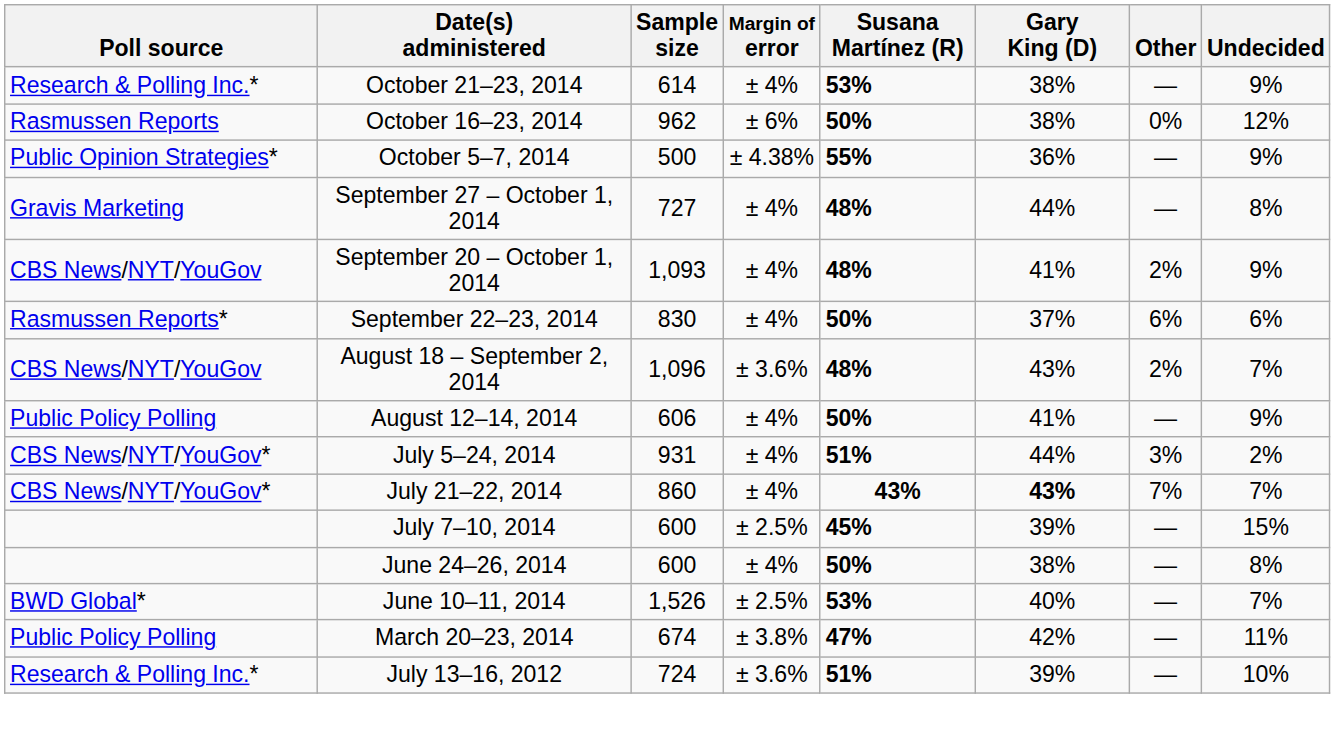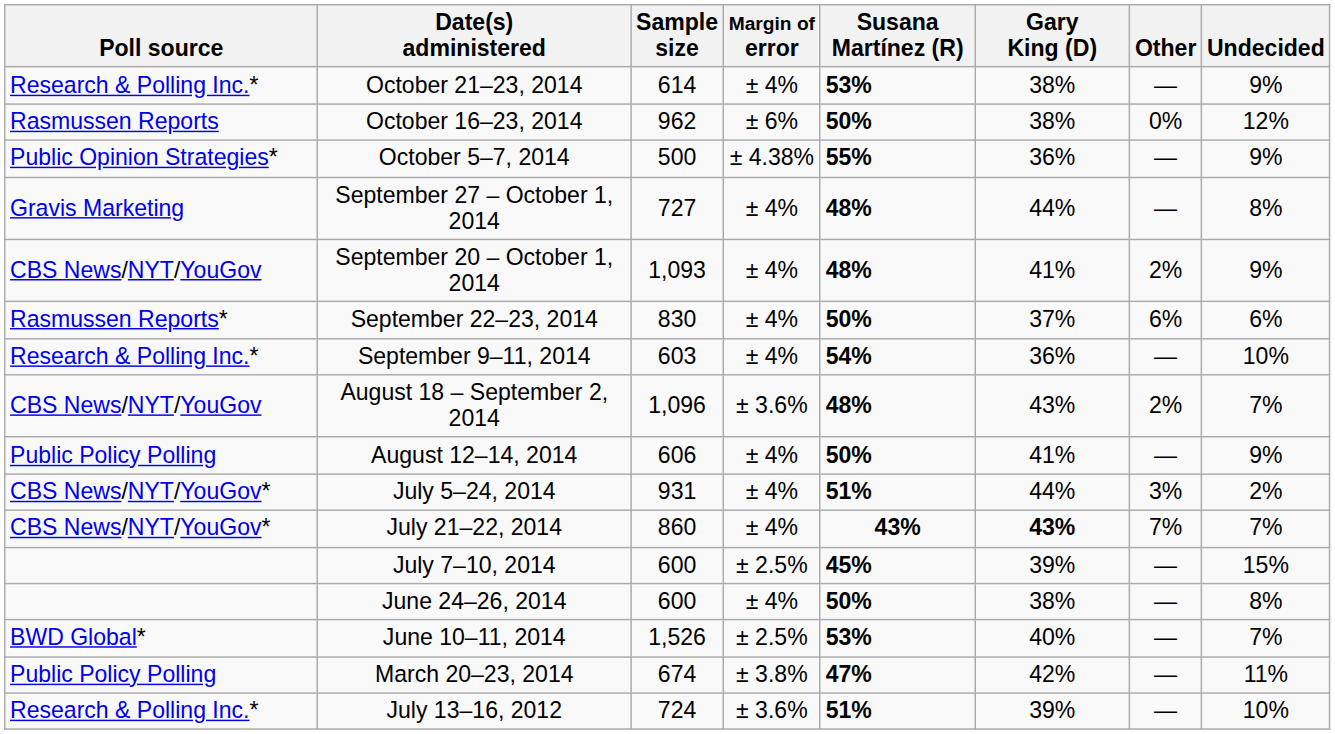+ row: Research & Polling Inc.* | September 9–11, 2014 | 603 | ± 4% | 54% | 36% | — | 10%
